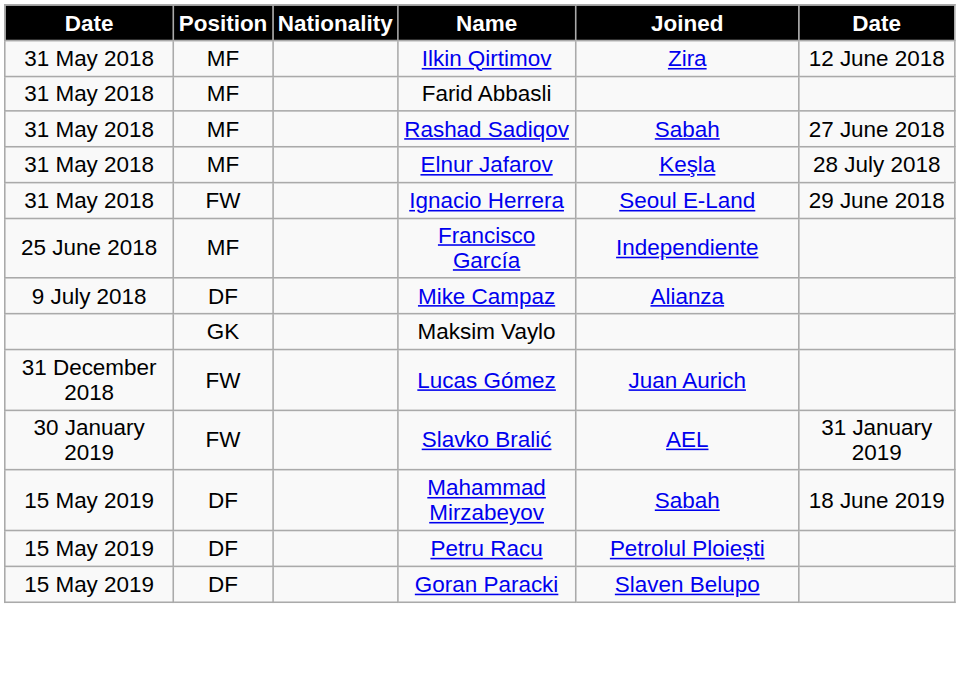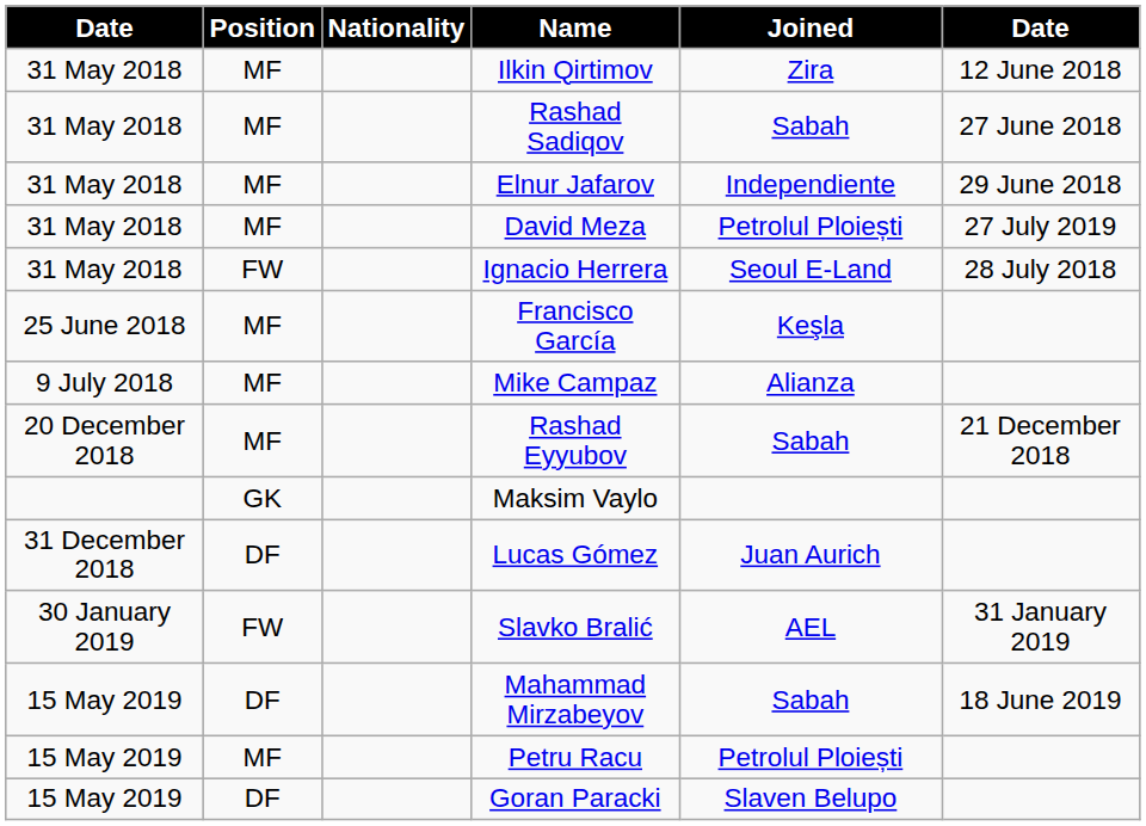- row: 31 May 2018 | MF | Farid Abbasli
Elnur Jafarov | Joined: Keşla -> Independiente
Elnur Jafarov | column 6: 28 July 2018 -> 29 June 2018
+ row: 31 May 2018 | MF | David Meza | Petrolul Ploiești | 27 July 2019
Ignacio Herrera | column 6: 29 June 2018 -> 28 July 2018
Francisco García | Joined: Independiente -> Keşla
Mike Campaz | Position: DF -> MF
+ row: 20 December 2018 | MF | Rashad Eyyubov | Sabah | 21 December 2018
Lucas Gómez | Position: FW -> DF
Petru Racu | Position: DF -> MF
